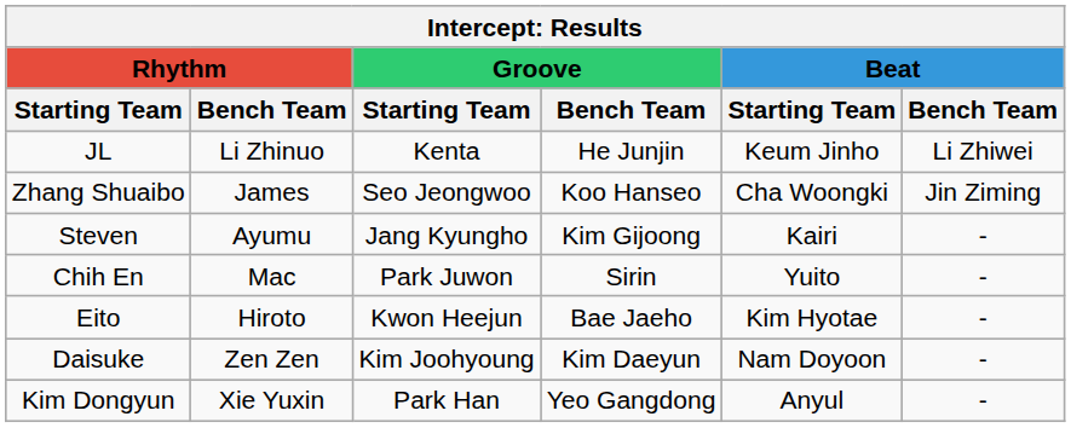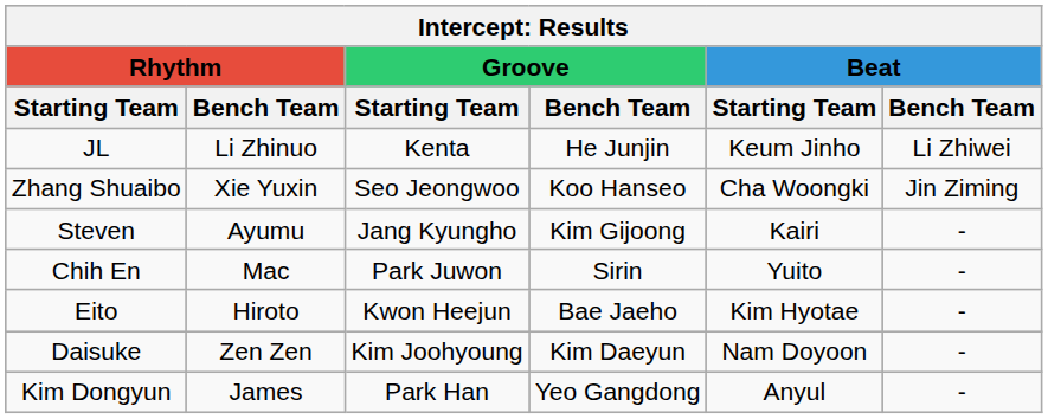Zhang Shuaibo | Rhythm / Bench Team: James -> Xie Yuxin
Kim Dongyun | Rhythm / Bench Team: Xie Yuxin -> James
